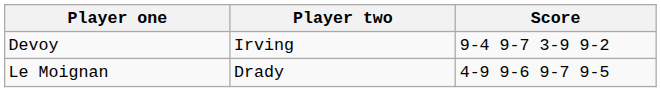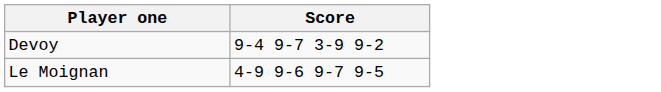- column: Player two | Irving | Drady
